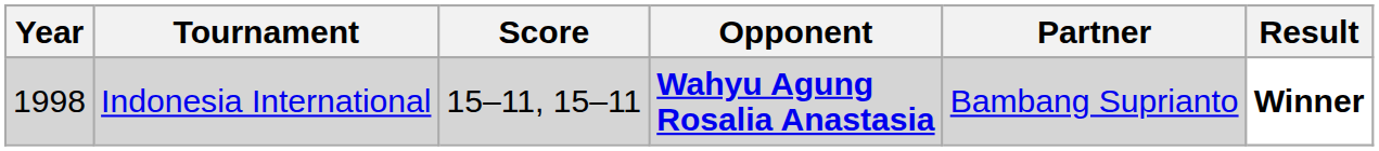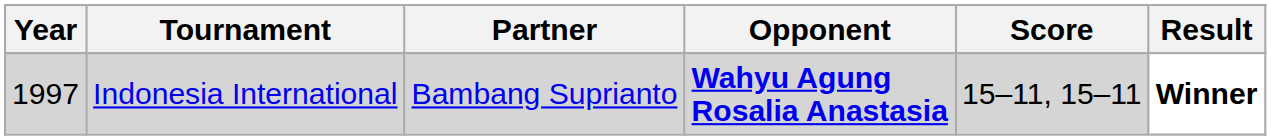columns swapped: Partner <-> Score
Indonesia International | Year: 1998 -> 1997
